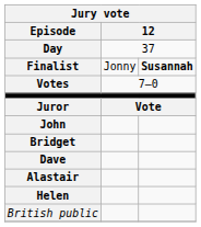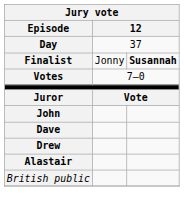- row: Bridget
+ row: Drew
- row: Helen
